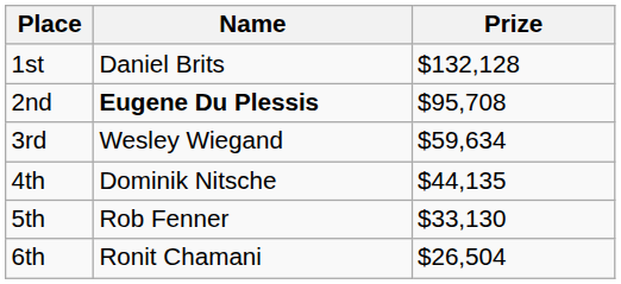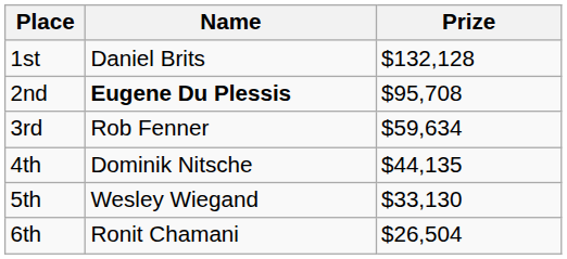3rd | Name: Wesley Wiegand -> Rob Fenner
5th | Name: Rob Fenner -> Wesley Wiegand
